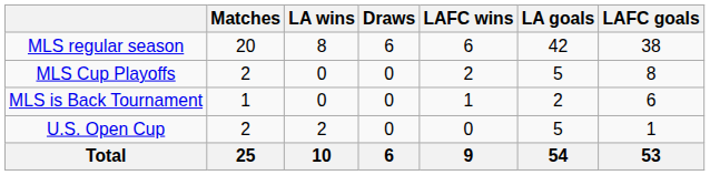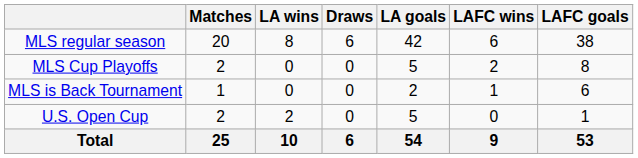columns swapped: LAFC wins <-> LA goals
